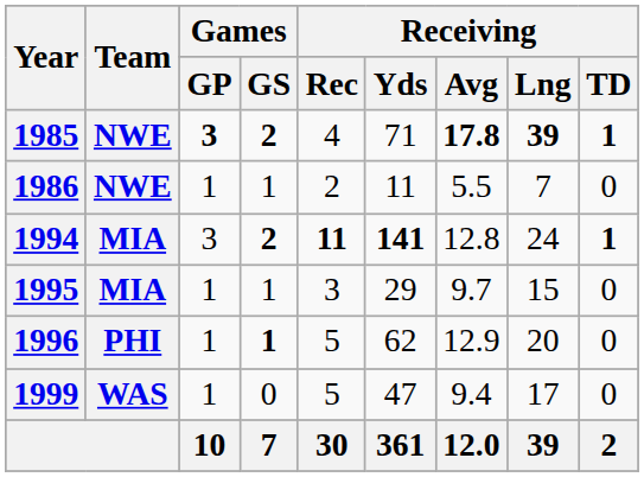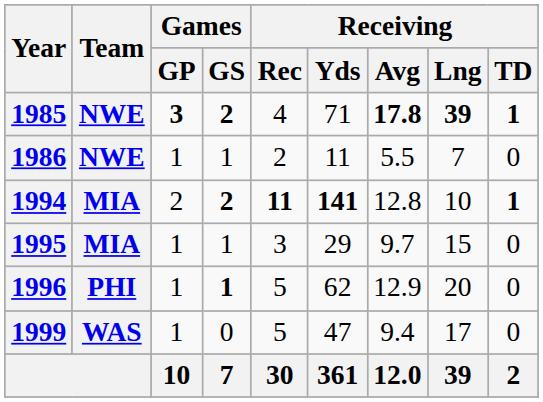1994 | Games / GP: 3 -> 2
1994 | Receiving / Lng: 24 -> 10
